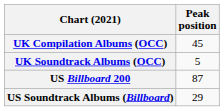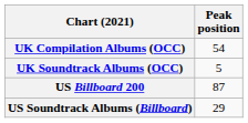UK Compilation Albums (OCC) | Peak position: 45 -> 54
